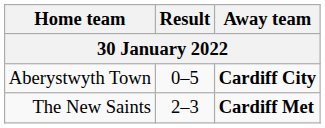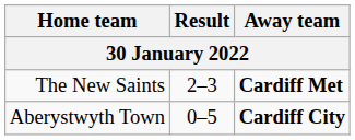rows swapped: Aberystwyth Town <-> The New Saints
